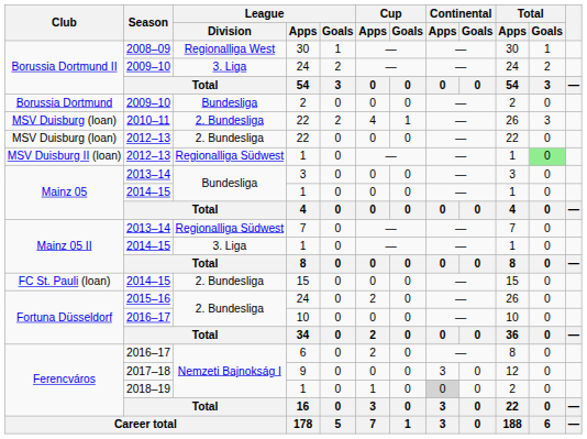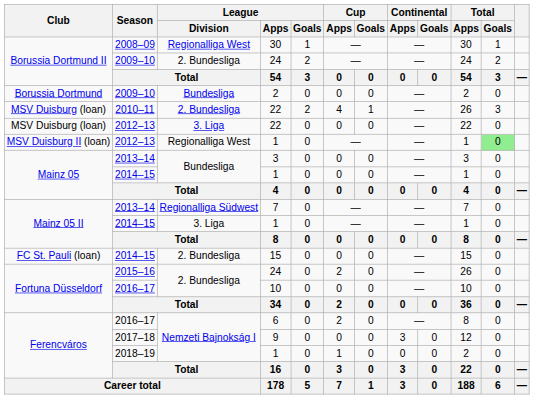2009–10 / 24 | League / Division: 3. Liga -> 2. Bundesliga
2012–13 / 22 | League / Division: 2. Bundesliga -> 3. Liga
2012–13 / 1 | League / Division: Regionalliga Südwest -> Regionalliga West
2018–19 / 1 | Continental / Apps: lightgrey background -> no background
